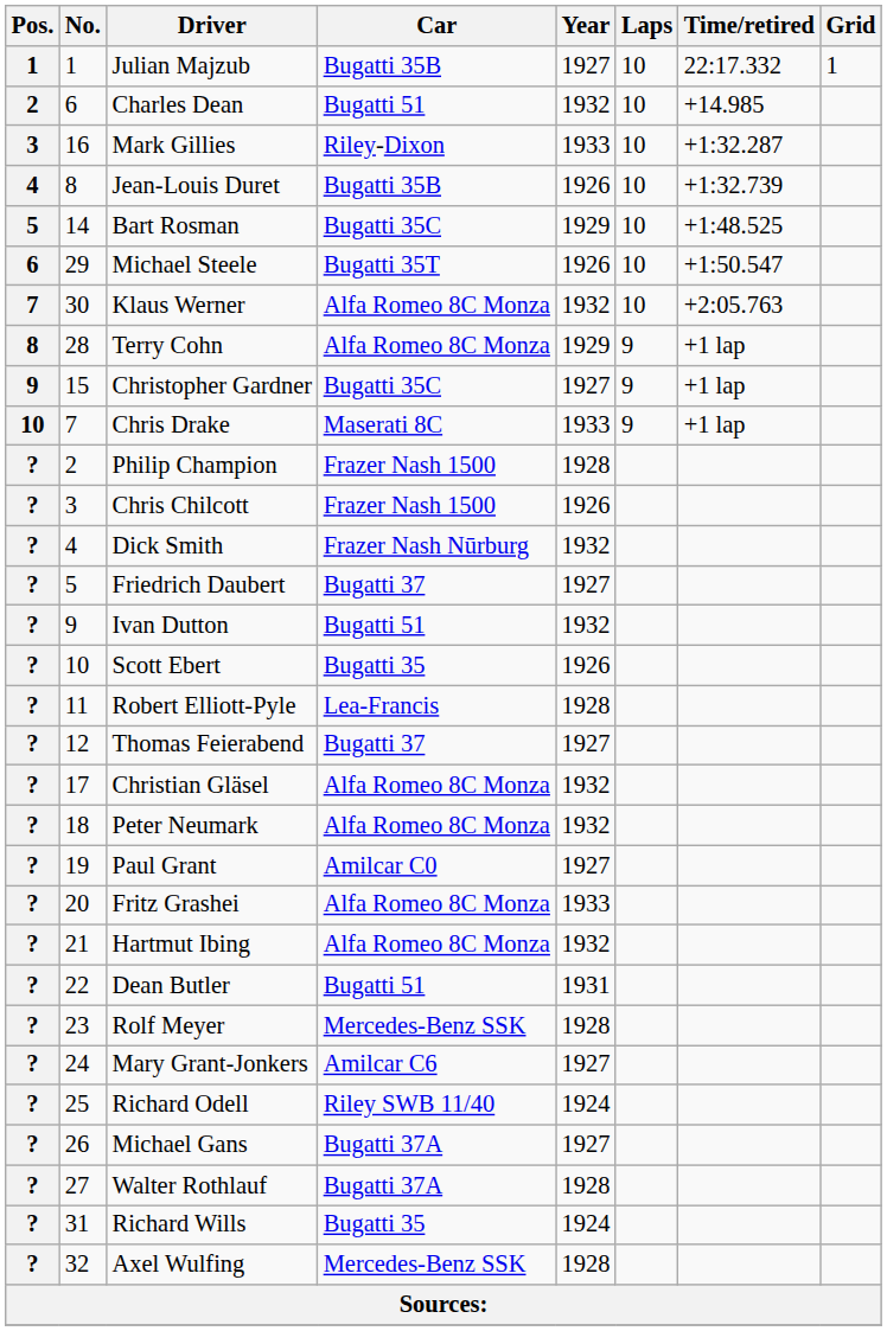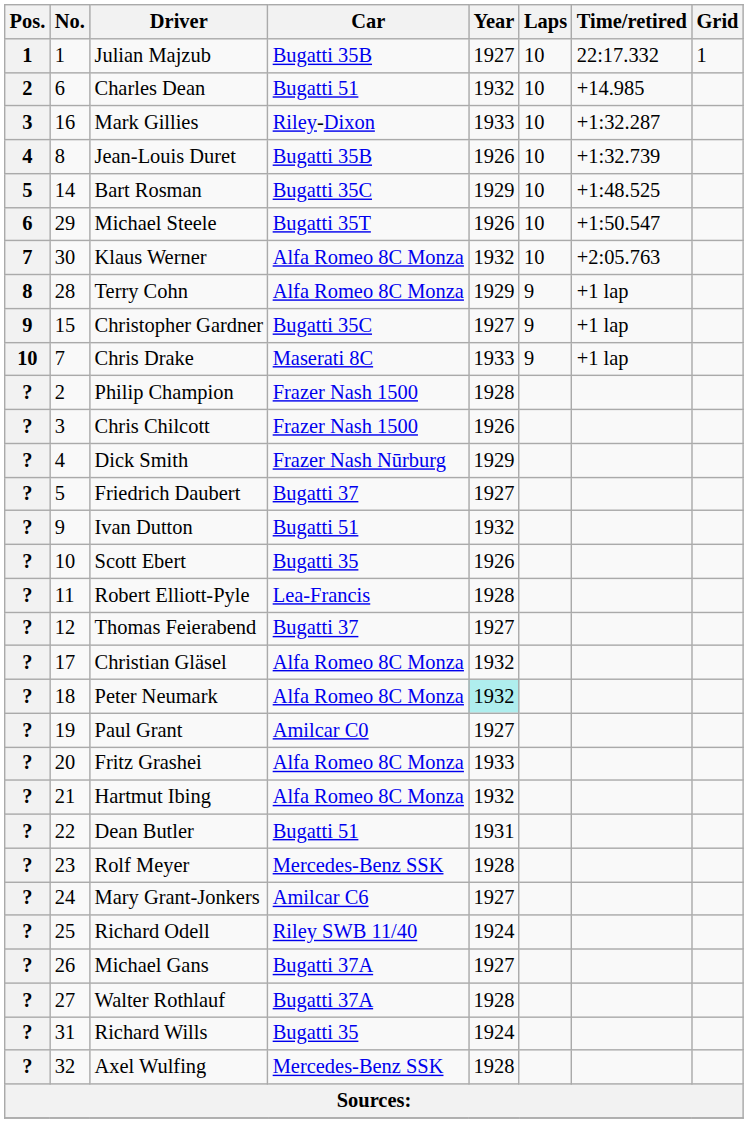Dick Smith | Year: 1932 -> 1929
Peter Neumark | Year: no background -> paleturquoise background
